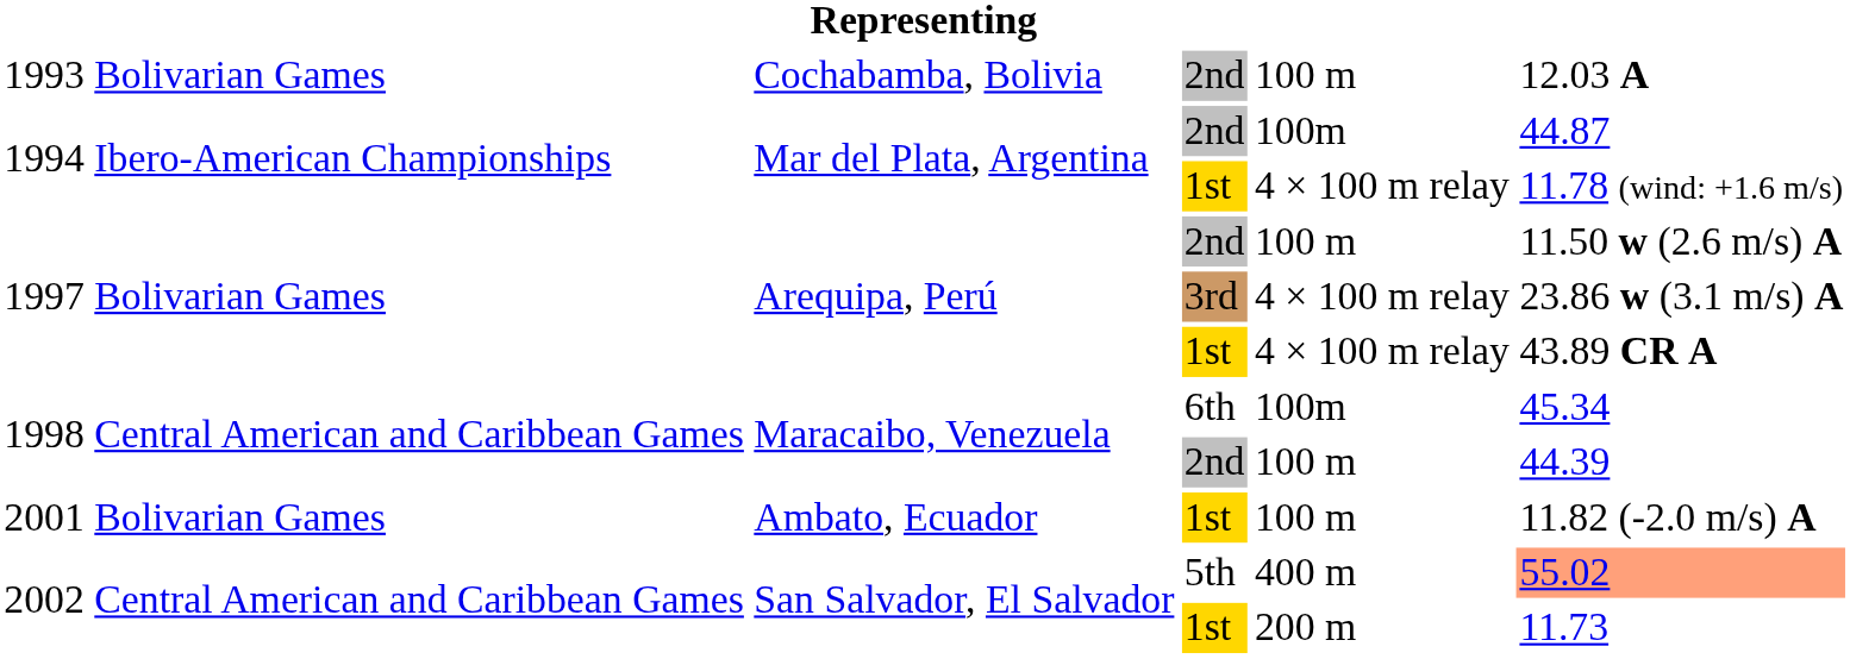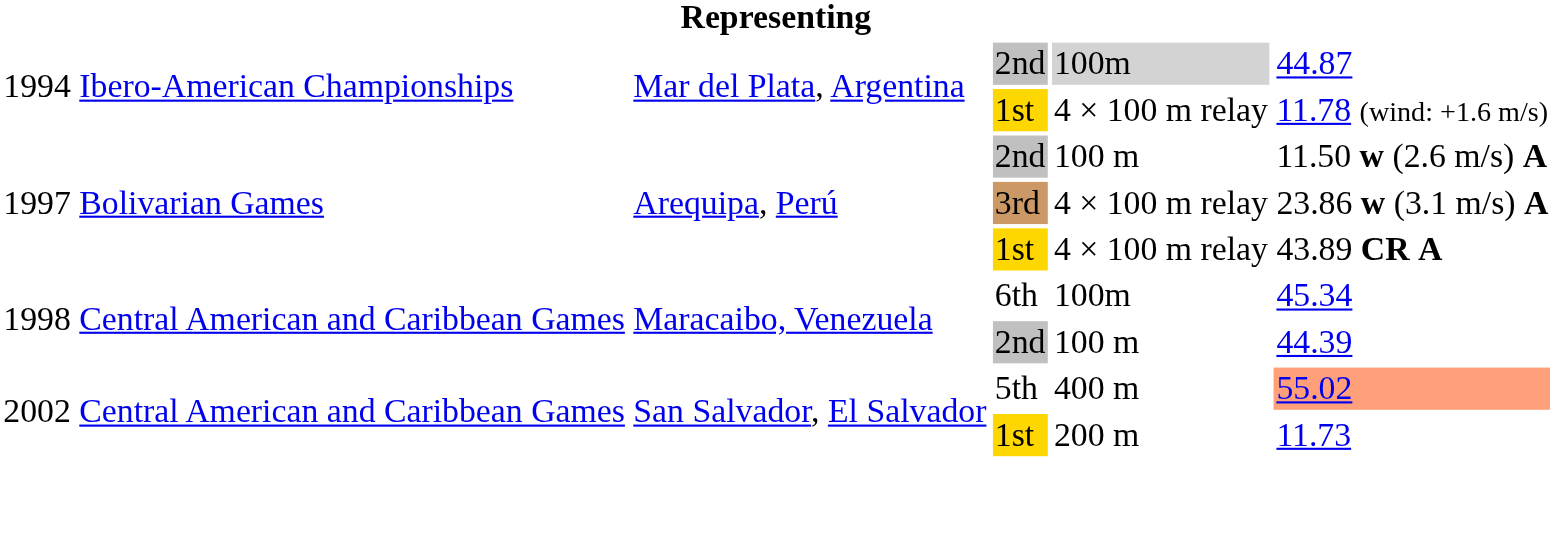- row: 1993 | Bolivarian Games | Cochabamba, Bolivia | 2nd | 100 m | 12.03 A
1994 / 2nd | column 5: no background -> lightgrey background
- row: 2001 | Bolivarian Games | Ambato, Ecuador | 1st | 100 m | 11.82 (-2.0 m/s) A
